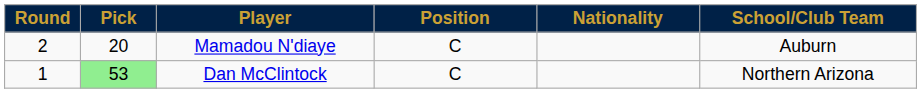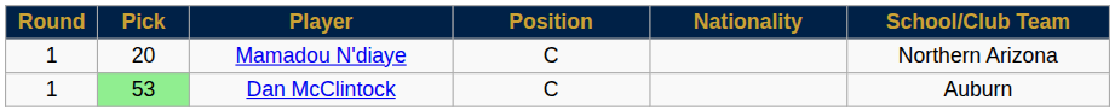Mamadou N'diaye | Round: 2 -> 1
Mamadou N'diaye | School/Club Team: Auburn -> Northern Arizona
Dan McClintock | School/Club Team: Northern Arizona -> Auburn
